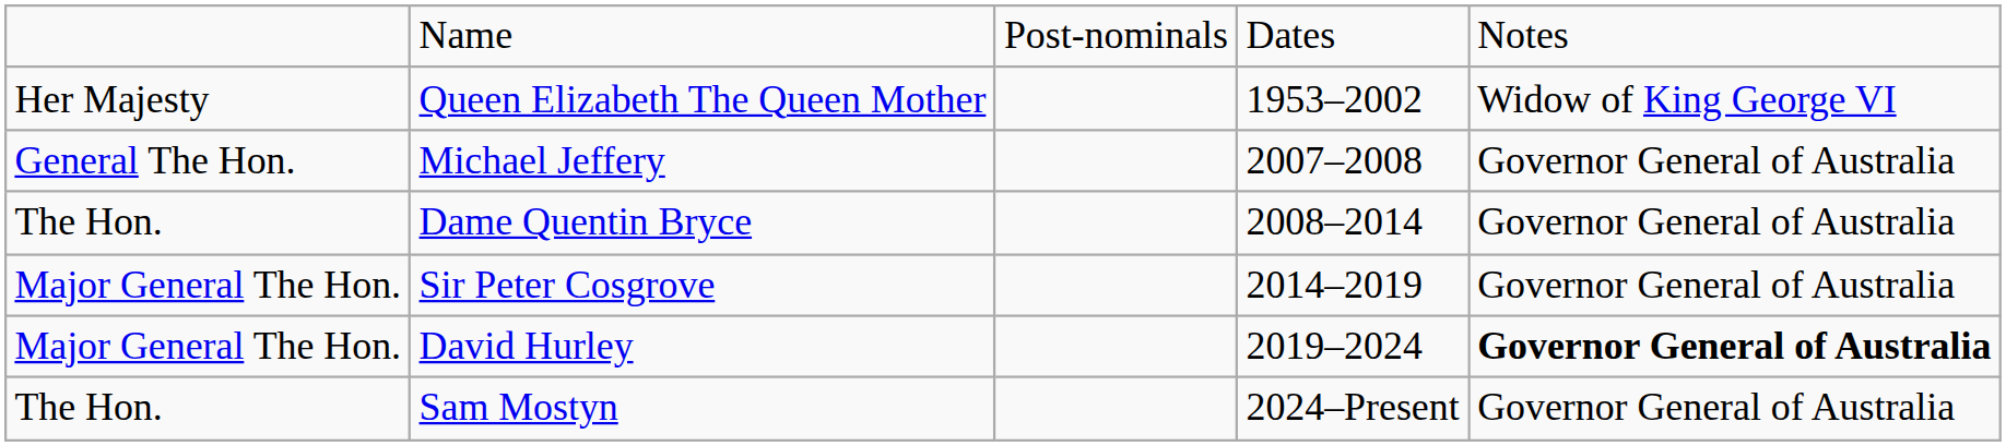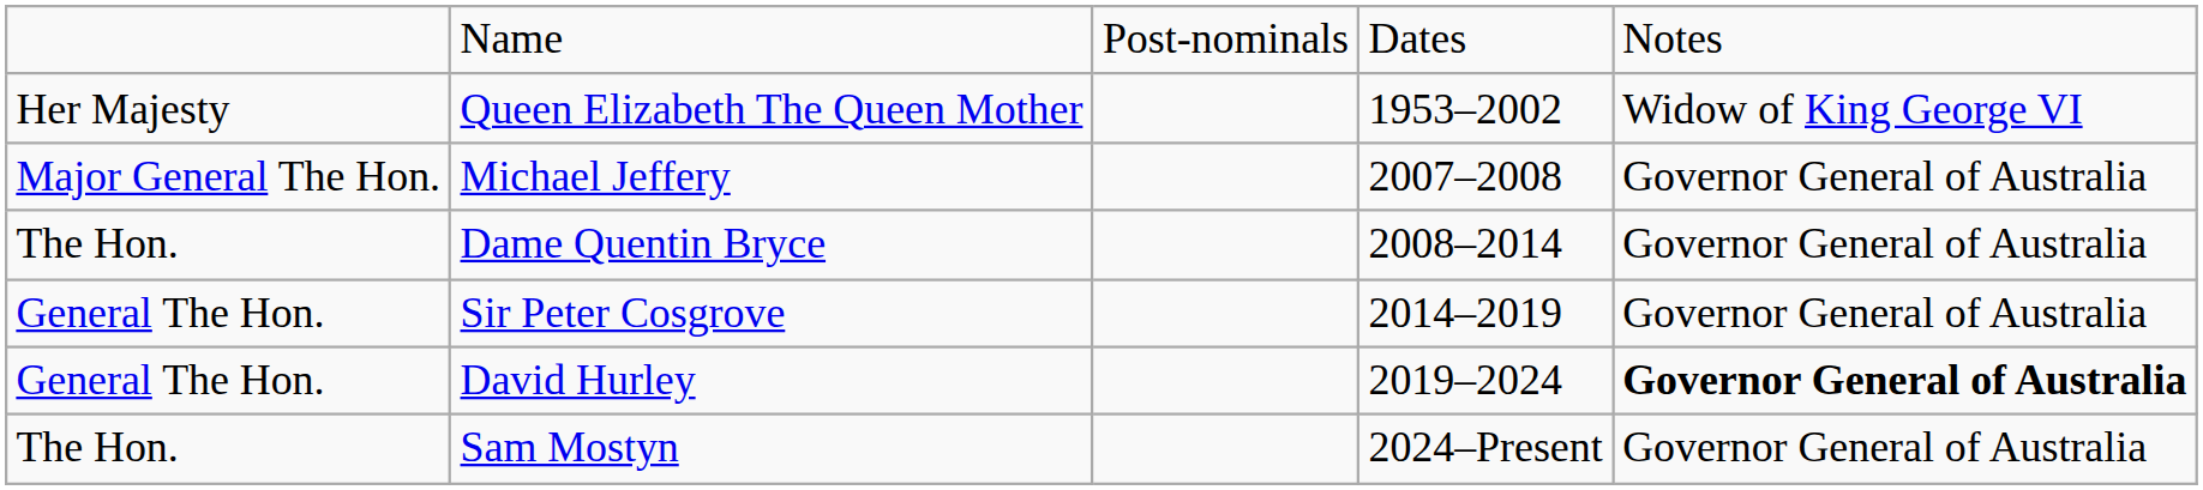Michael Jeffery | column 1: General The Hon. -> Major General The Hon.
Sir Peter Cosgrove | column 1: Major General The Hon. -> General The Hon.
David Hurley | column 1: Major General The Hon. -> General The Hon.
